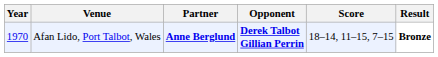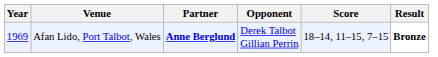Afan Lido, Port Talbot, Wales | Year: 1970 -> 1969
Afan Lido, Port Talbot, Wales | Opponent: bold -> normal
